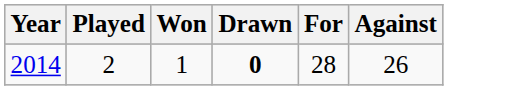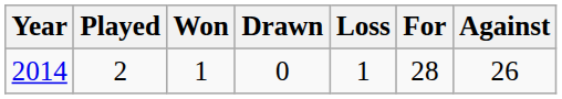+ column: Loss | 1
2014 | Drawn: bold -> normal
